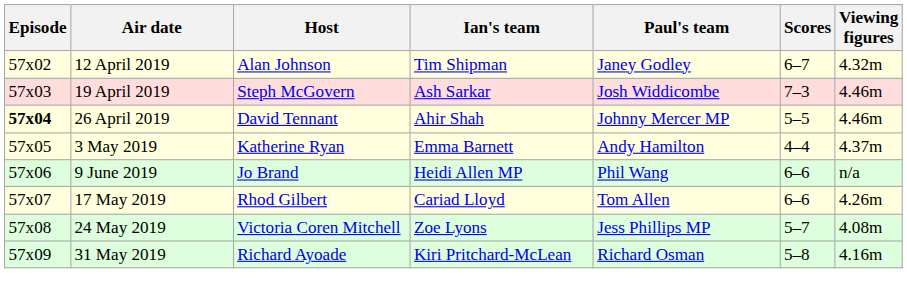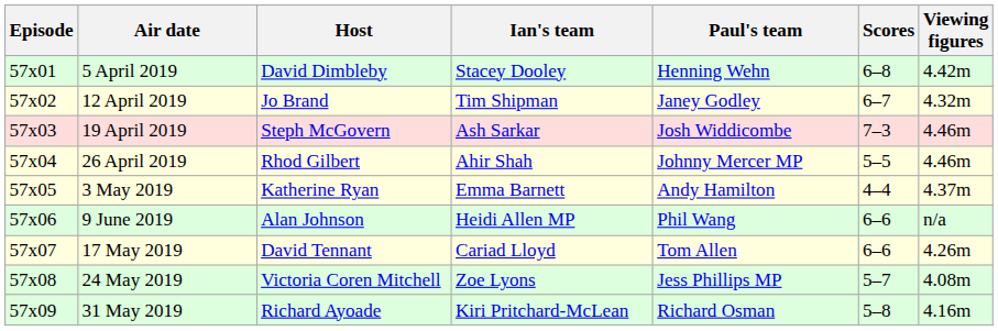+ row: 57x01 | 5 April 2019 | David Dimbleby | Stacey Dooley | Henning Wehn | 6–8 | 4.42m
12 April 2019 | Host: Alan Johnson -> Jo Brand
26 April 2019 | Episode: bold -> normal
26 April 2019 | Host: David Tennant -> Rhod Gilbert
9 June 2019 | Host: Jo Brand -> Alan Johnson
17 May 2019 | Host: Rhod Gilbert -> David Tennant
